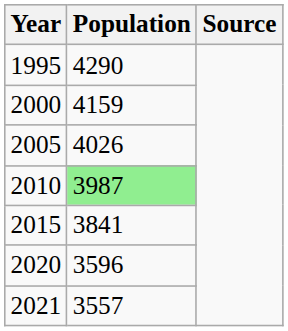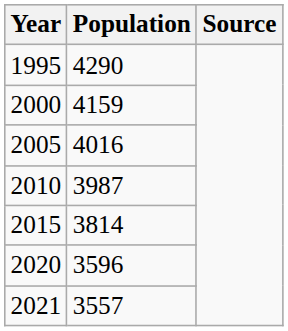2005 | Population: 4026 -> 4016
2010 | Population: lightgreen background -> no background
2015 | Population: 3841 -> 3814
